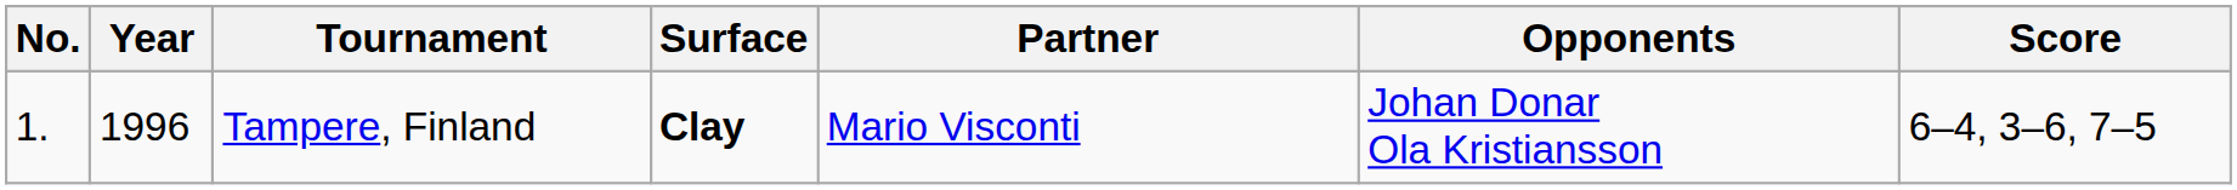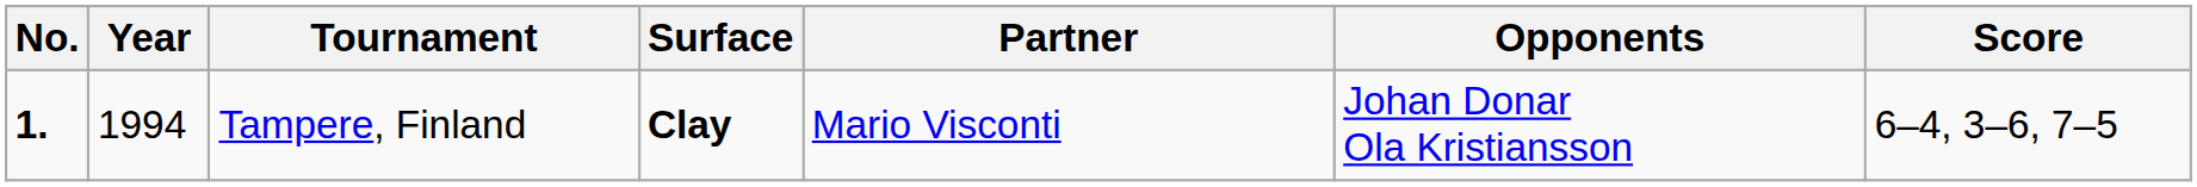Tampere, Finland | No.: normal -> bold
Tampere, Finland | Year: 1996 -> 1994
